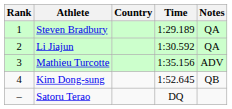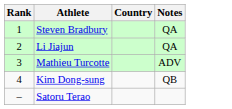- column: Time | 1:29.189 | 1:30.592 | 1:35.156 | 1:52.645 | DQ
